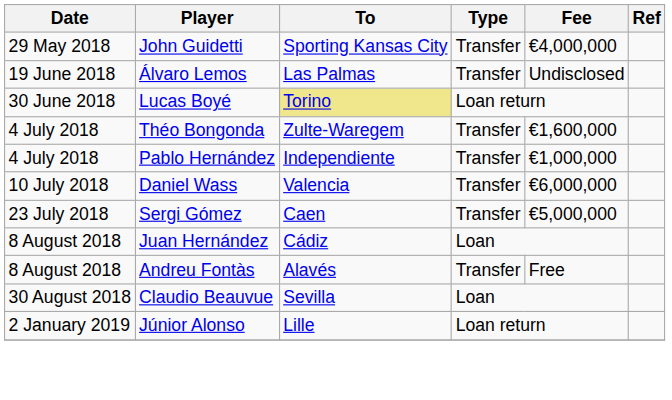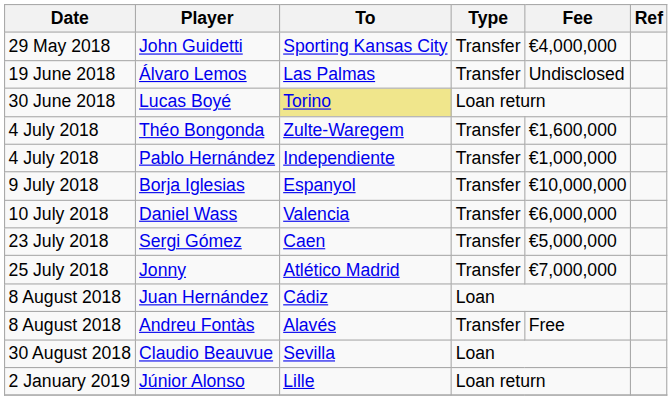+ row: 9 July 2018 | Borja Iglesias | Espanyol | Transfer | €10,000,000
+ row: 25 July 2018 | Jonny | Atlético Madrid | Transfer | €7,000,000
